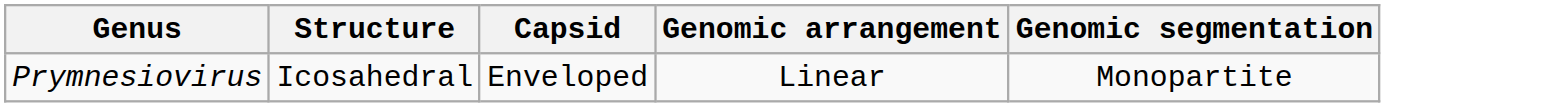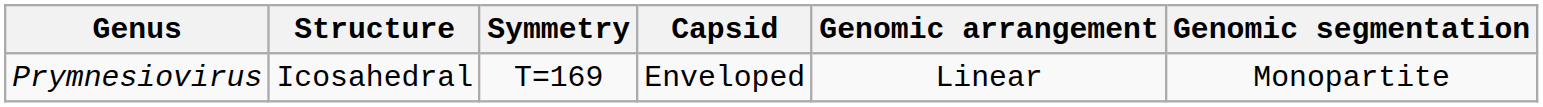+ column: Symmetry | T=169
